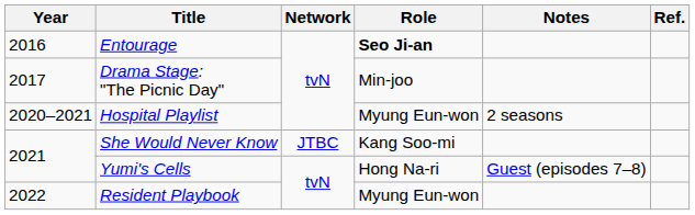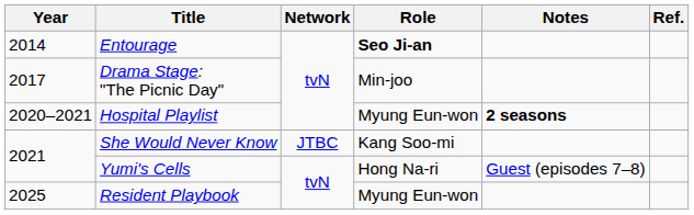Entourage | Year: 2016 -> 2014
Hospital Playlist | Notes: normal -> bold
Resident Playbook | Year: 2022 -> 2025
